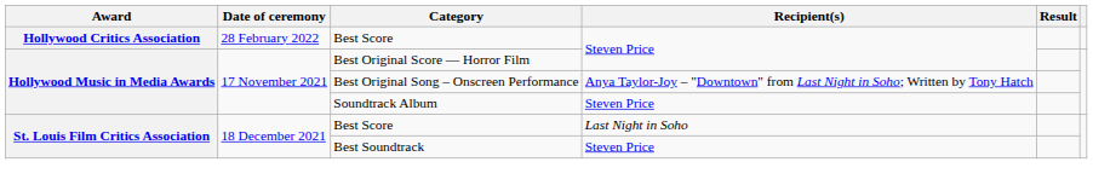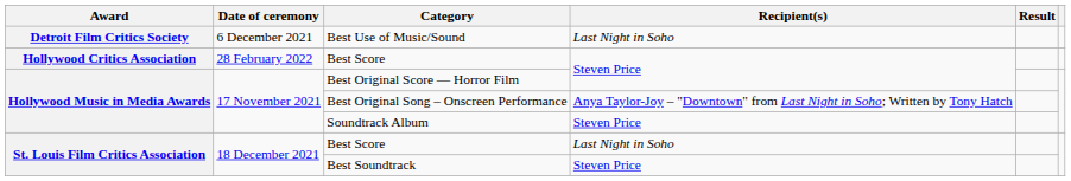+ row: Detroit Film Critics Society | 6 December 2021 | Best Use of Music/Sound | Last Night in Soho
